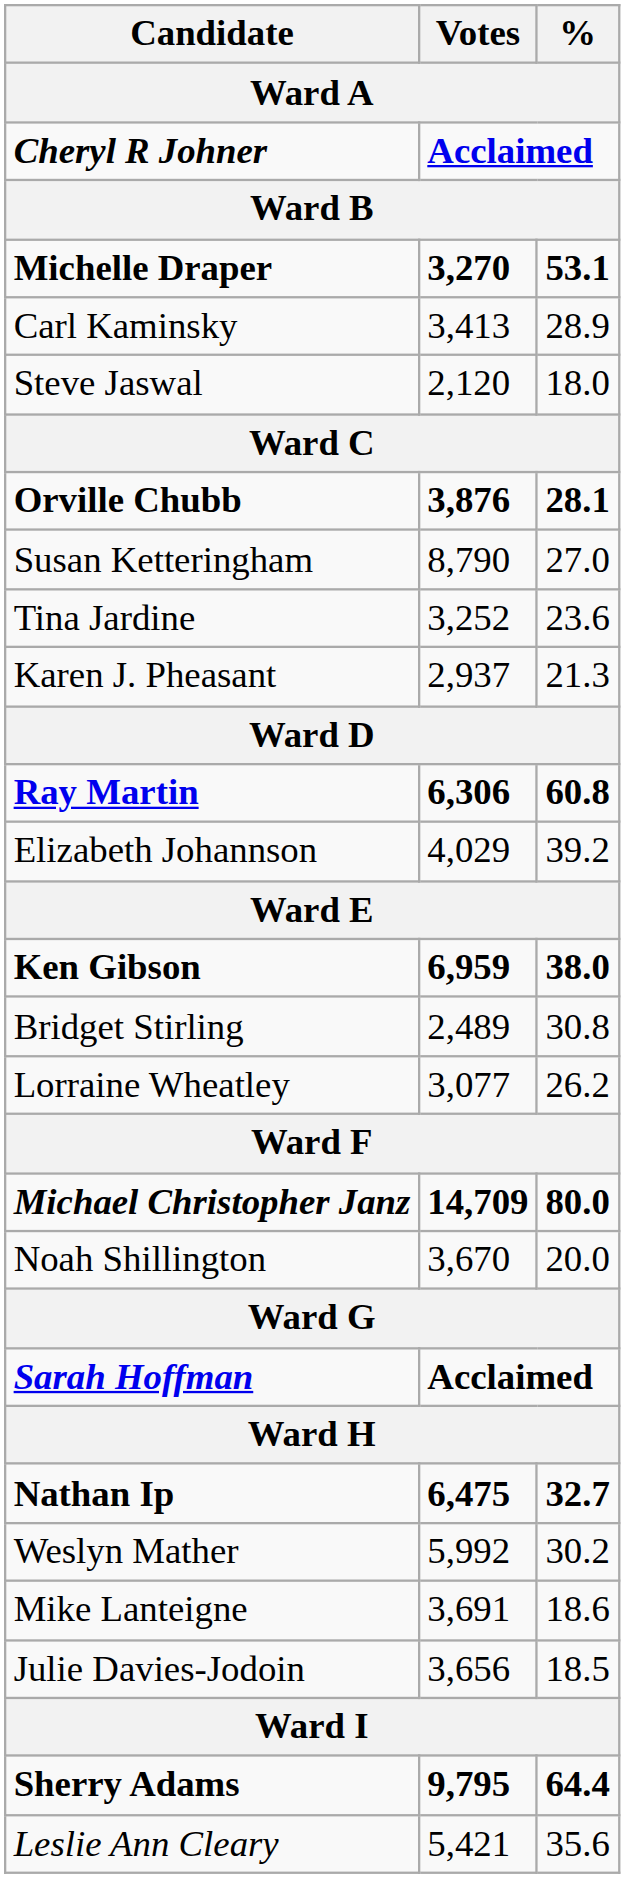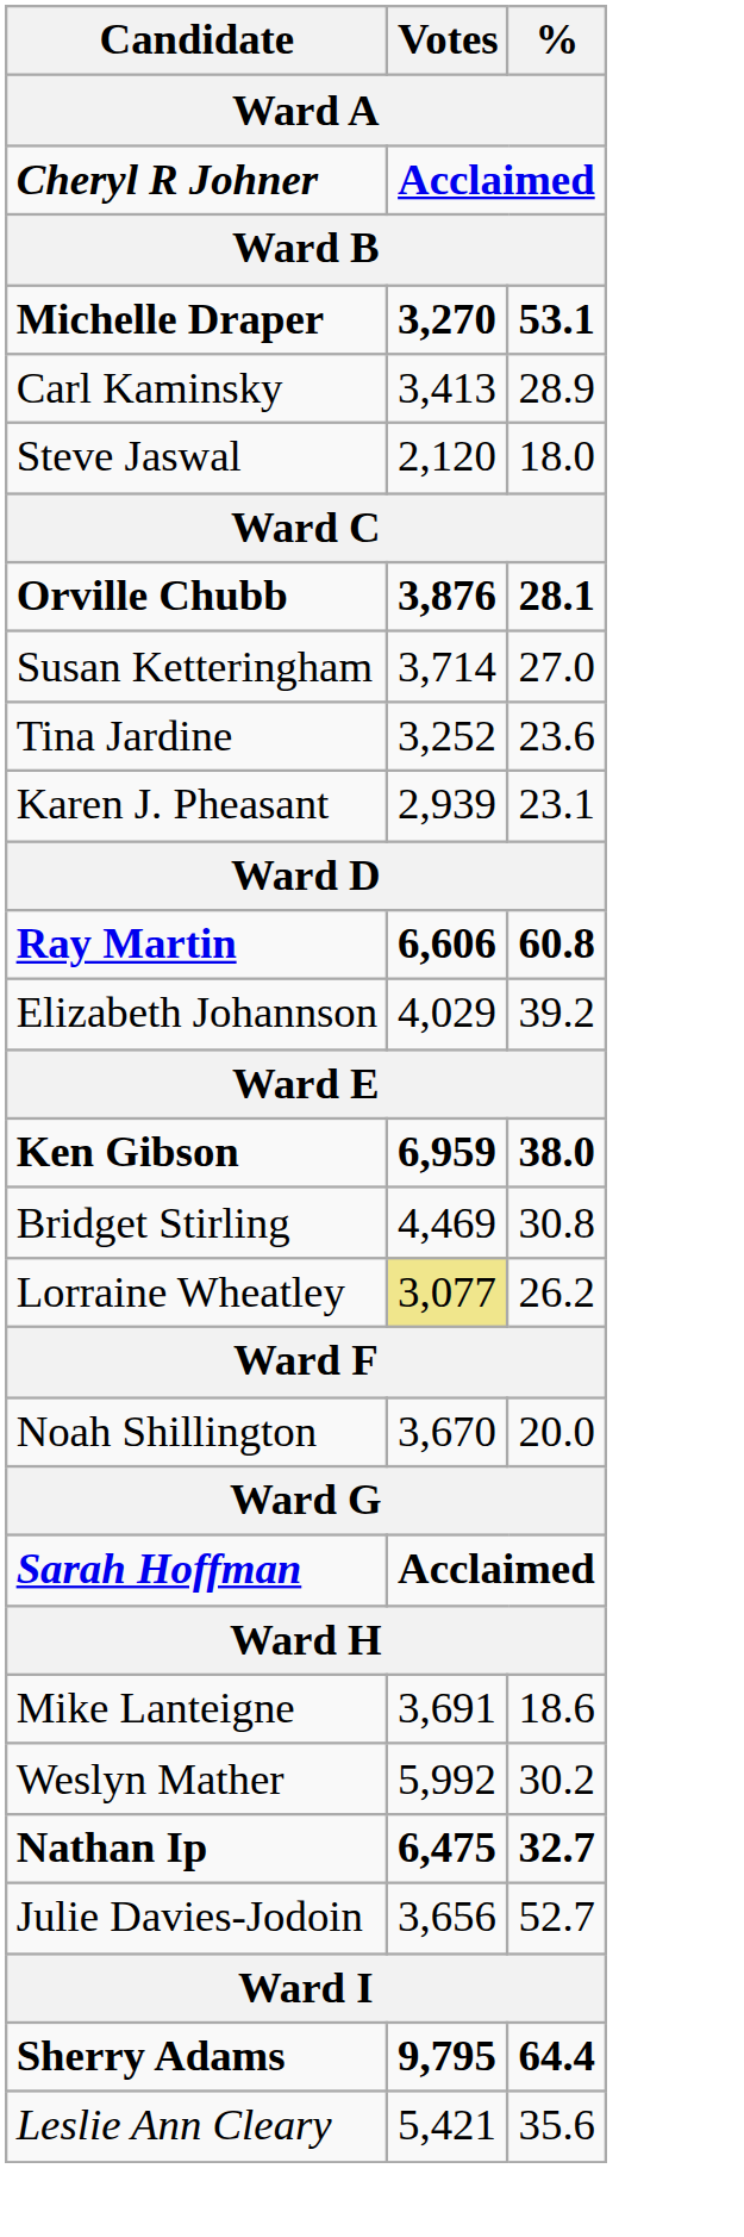Susan Ketteringham | Votes: 8,790 -> 3,714
Karen J. Pheasant | Votes: 2,937 -> 2,939
Karen J. Pheasant | %: 21.3 -> 23.1
Ray Martin | Votes: 6,306 -> 6,606
Bridget Stirling | Votes: 2,489 -> 4,469
Lorraine Wheatley | Votes: no background -> khaki background
- row: Michael Christopher Janz | 14,709 | 80.0
rows swapped: Nathan Ip <-> Mike Lanteigne
Julie Davies-Jodoin | %: 18.5 -> 52.7
